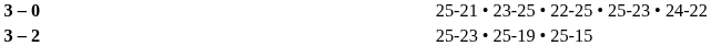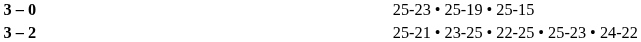3 – 0 | column 4: 25-21 • 23-25 • 22-25 • 25-23 • 24-22 -> 25-23 • 25-19 • 25-15
3 – 2 | column 4: 25-23 • 25-19 • 25-15 -> 25-21 • 23-25 • 22-25 • 25-23 • 24-22
